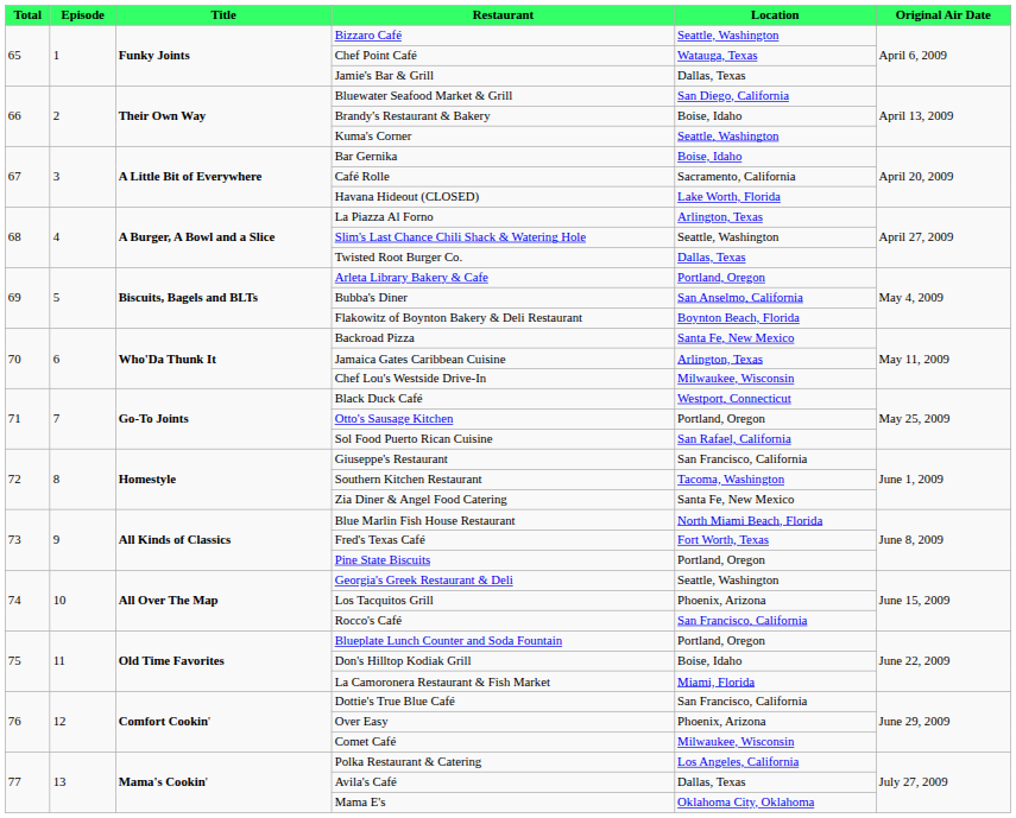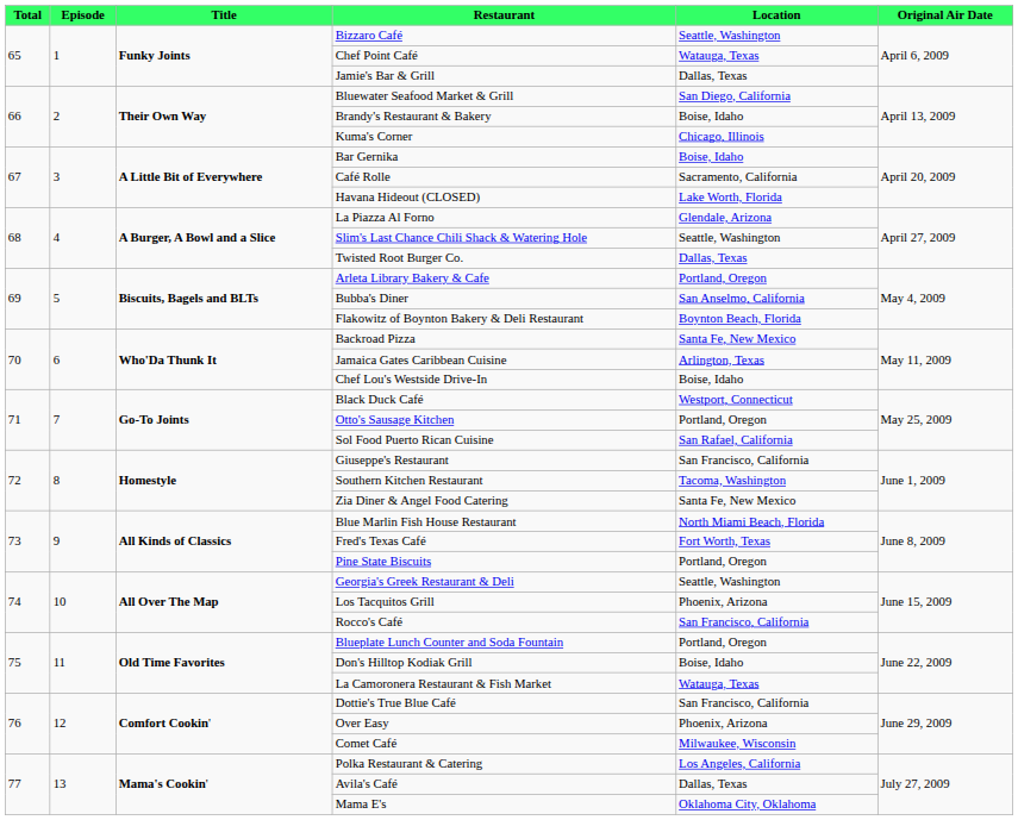Kuma's Corner | Location: Seattle, Washington -> Chicago, Illinois
La Piazza Al Forno | Location: Arlington, Texas -> Glendale, Arizona
Chef Lou's Westside Drive-In | Location: Milwaukee, Wisconsin -> Boise, Idaho
La Camoronera Restaurant & Fish Market | Location: Miami, Florida -> Watauga, Texas
